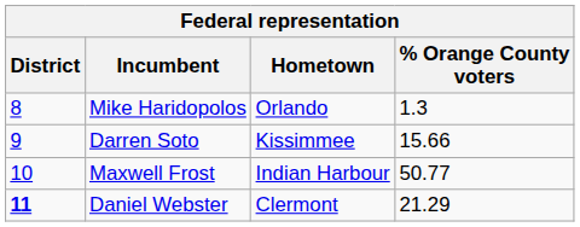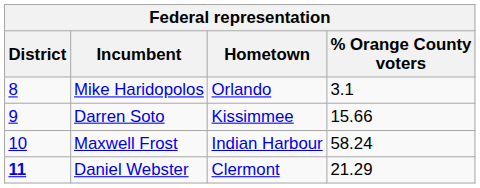Mike Haridopolos | % Orange County voters: 1.3 -> 3.1
Maxwell Frost | % Orange County voters: 50.77 -> 58.24
